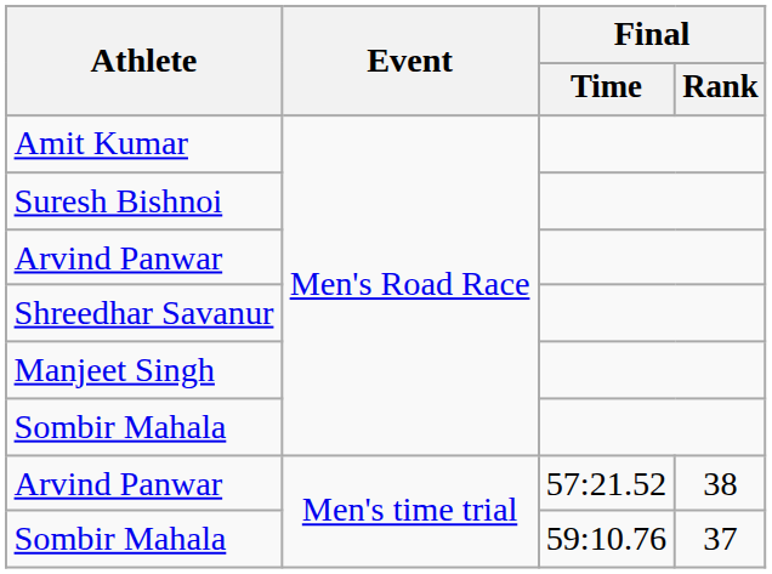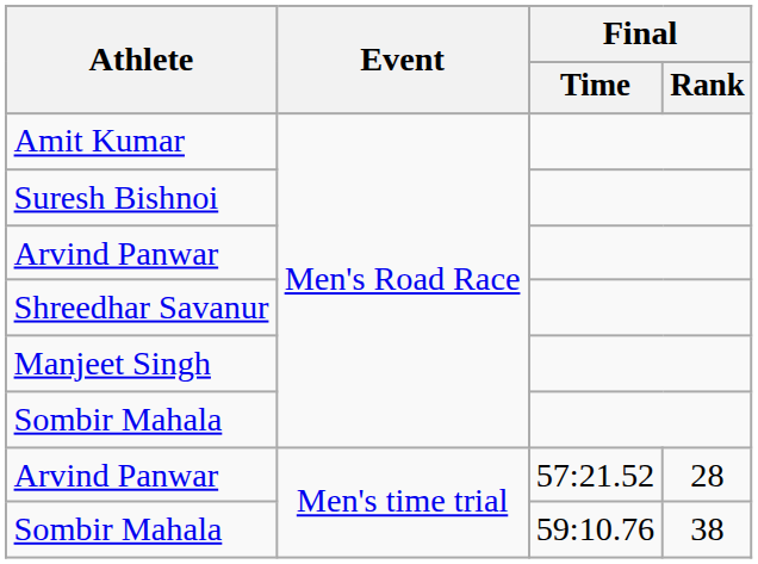Arvind Panwar / 57:21.52 | Final / Rank: 38 -> 28
Sombir Mahala / 59:10.76 | Final / Rank: 37 -> 38
